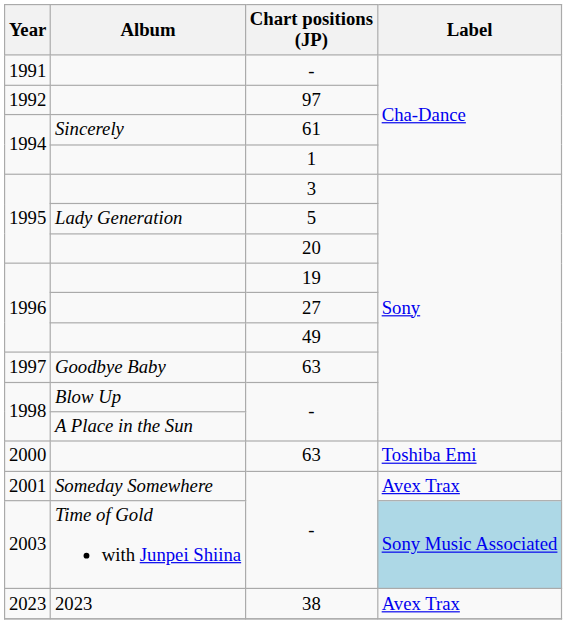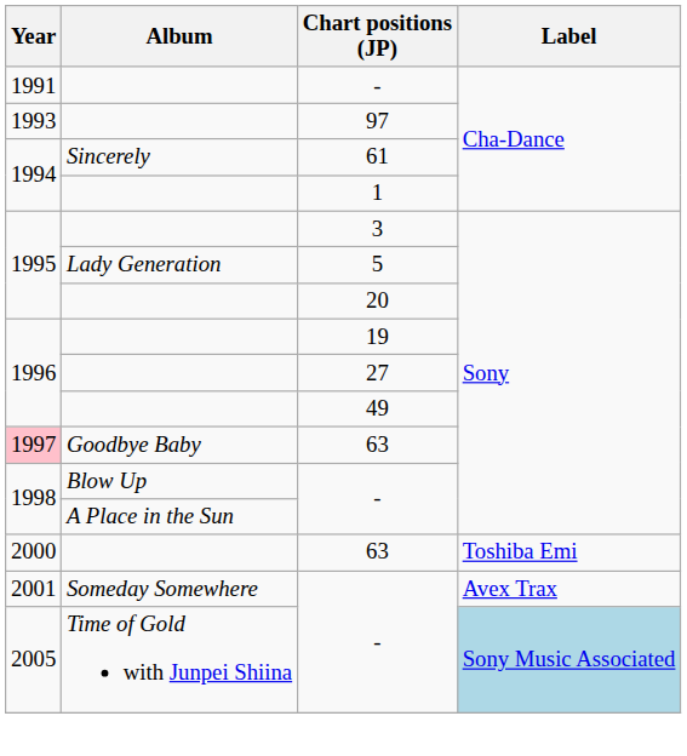97 | Year: 1992 -> 1993
Goodbye Baby / 63 | Year: no background -> pink background
Time of Gold with Junpei Shiina / - | Year: 2003 -> 2005
- row: 2023 | 2023 | 38 | Avex Trax
